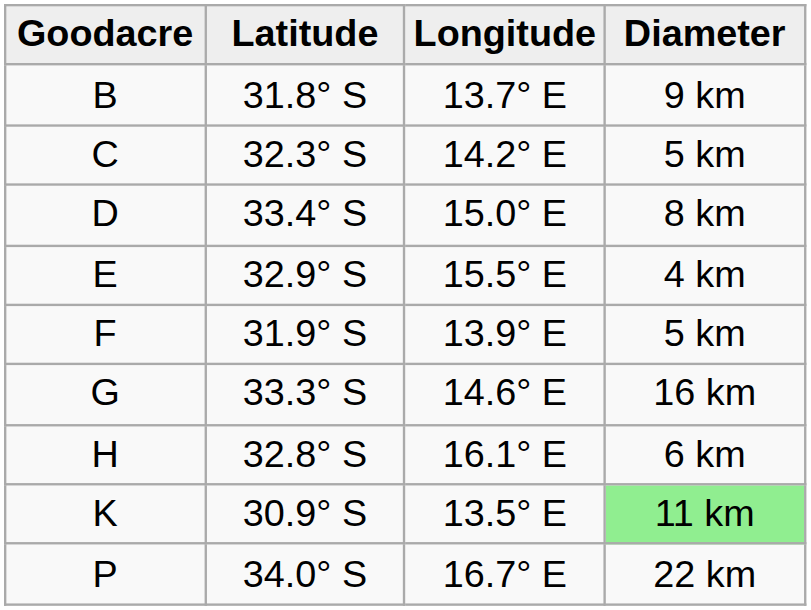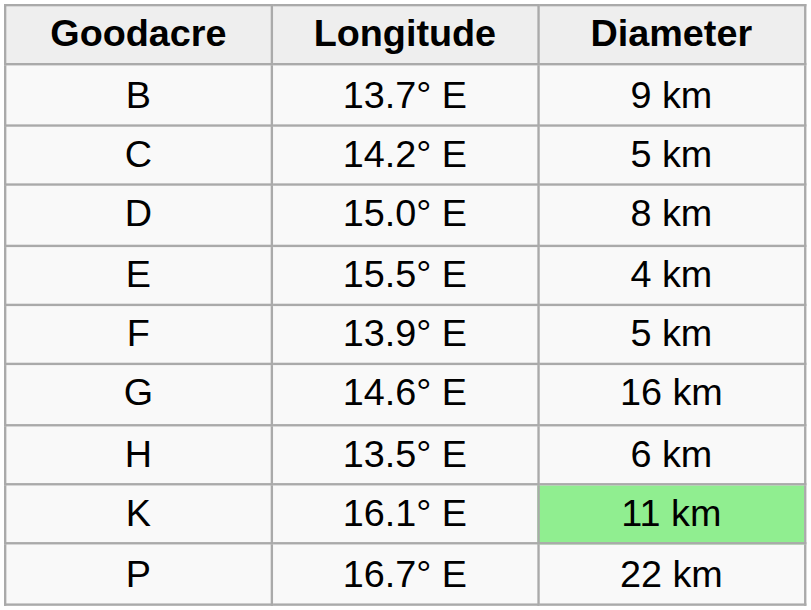- column: Latitude | 31.8° S | 32.3° S | 33.4° S | 32.9° S | 31.9° S | 33.3° S | 32.8° S | 30.9° S | 34.0° S
H | Longitude: 16.1° E -> 13.5° E
K | Longitude: 13.5° E -> 16.1° E
